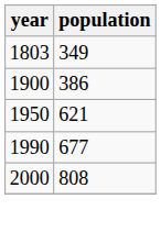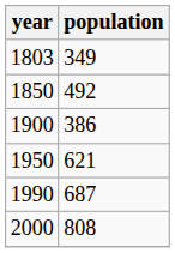+ row: 1850 | 492
1990 | population: 677 -> 687
